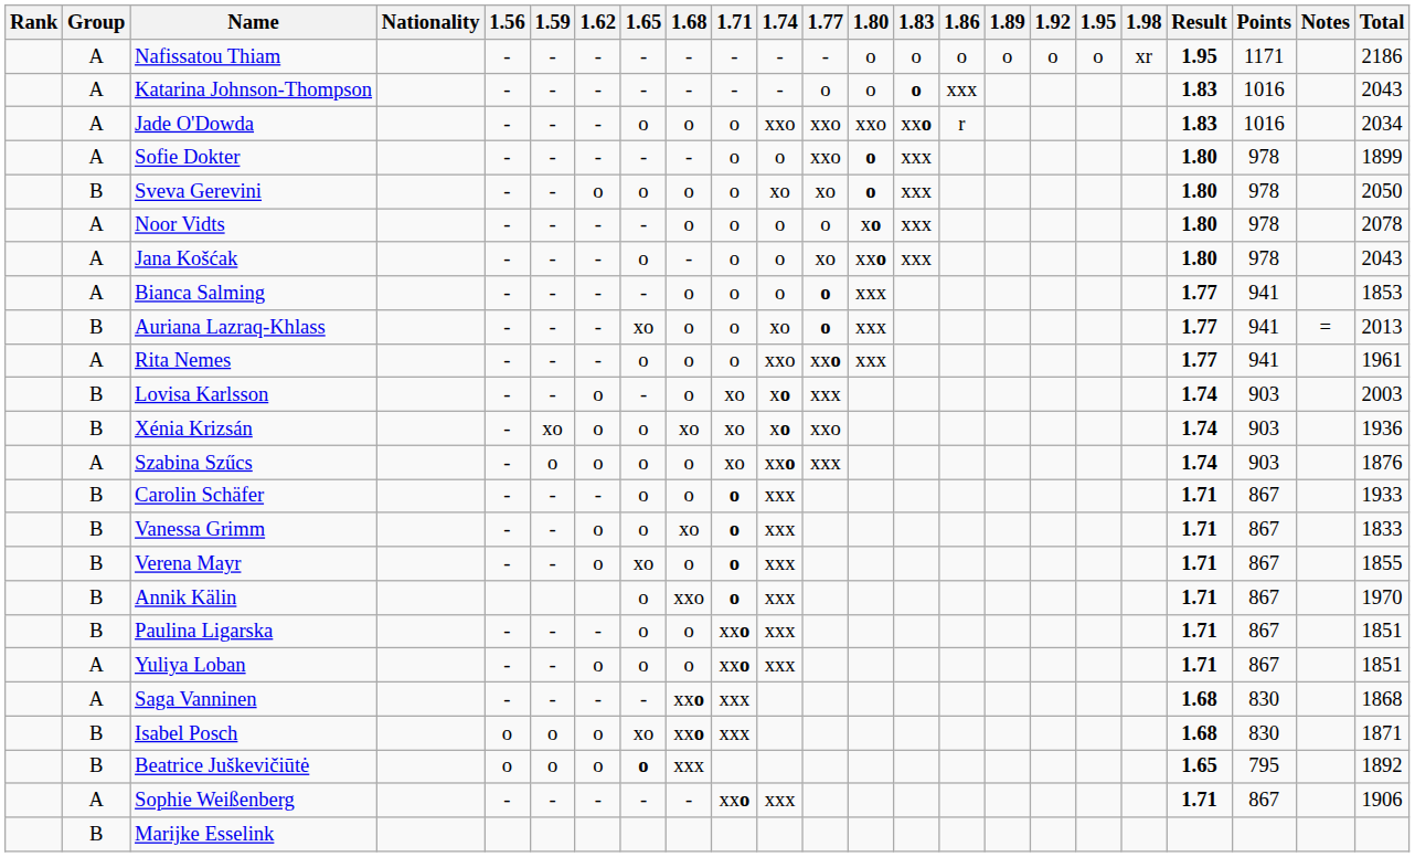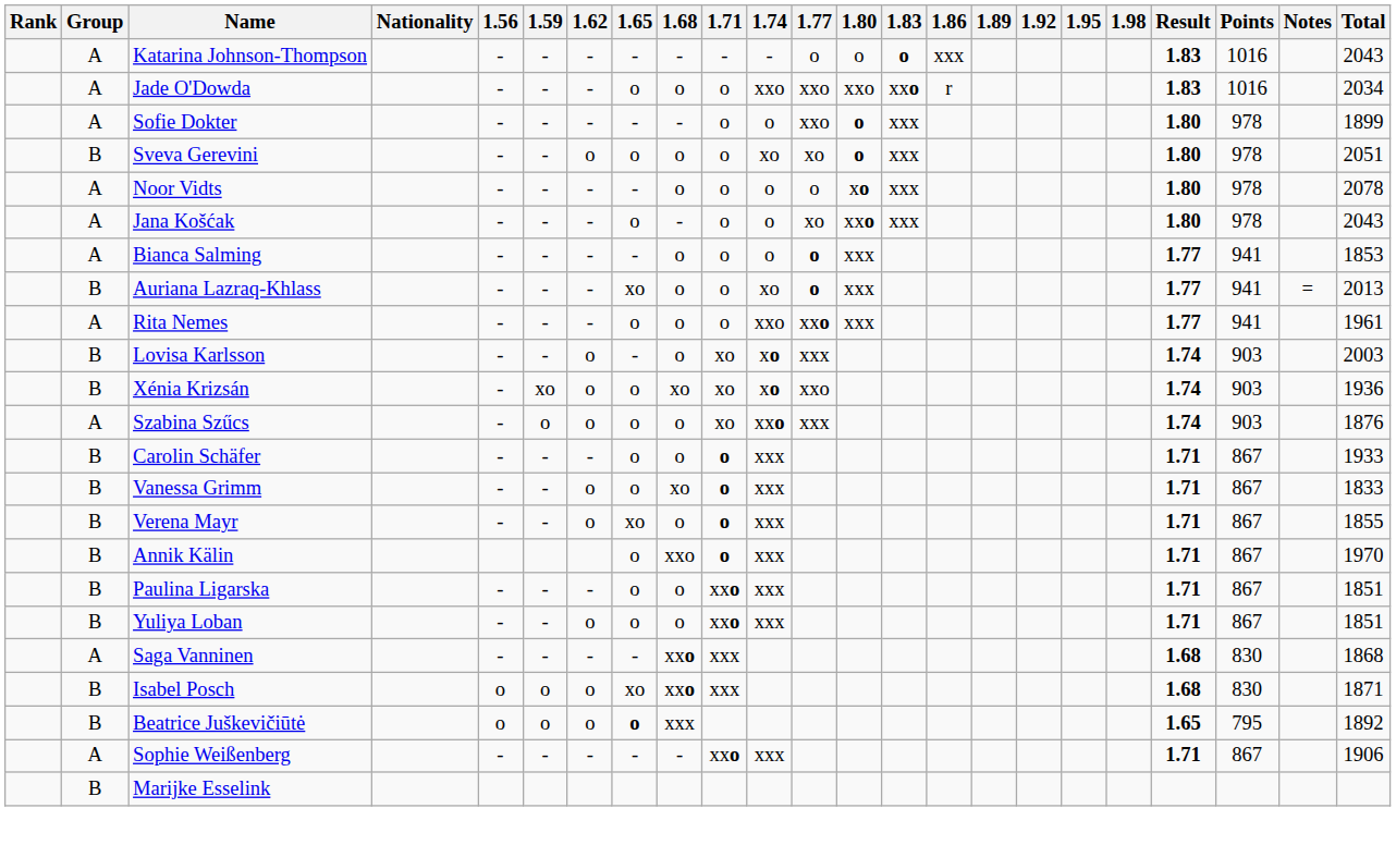- row: A | Nafissatou Thiam | - | - | - | - | - | - | - | - | o | o | o | o | o | o | xr | 1.95 | 1171 | 2186
Sveva Gerevini | Total: 2050 -> 2051
Yuliya Loban | Group: A -> B
